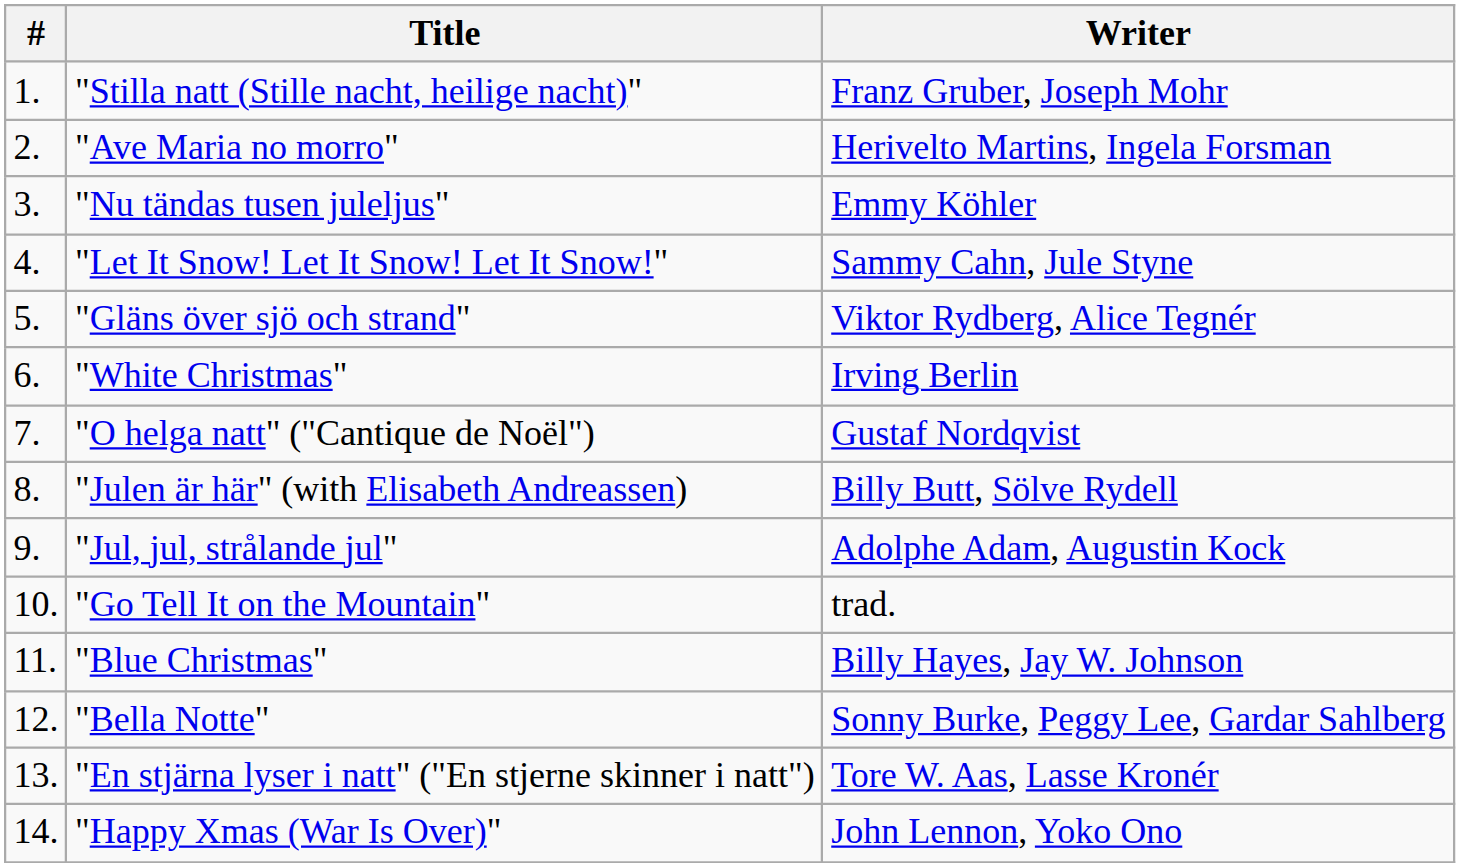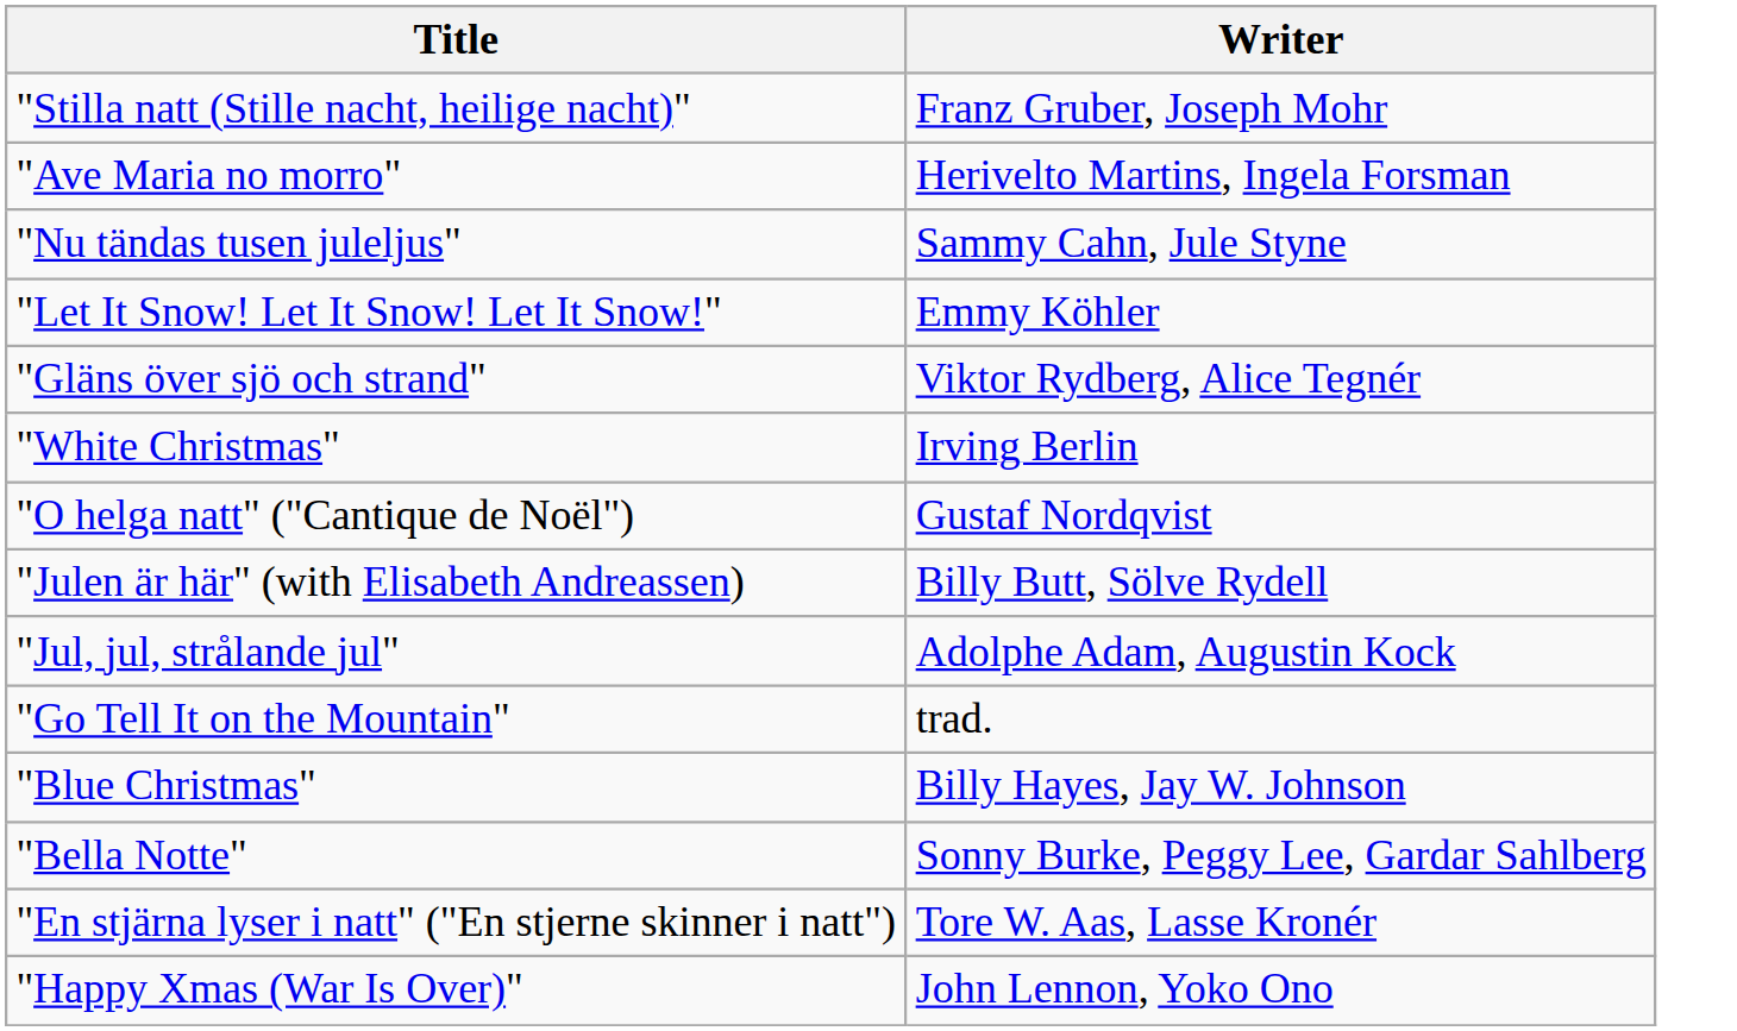- column: # | 1. | 2. | 3. | 4. | 5. | 6. | 7. | 8. | 9. | 10. | 11. | 12. | 13. | 14.
"Nu tändas tusen juleljus" | Writer: Emmy Köhler -> Sammy Cahn, Jule Styne
"Let It Snow! Let It Snow! Let It Snow!" | Writer: Sammy Cahn, Jule Styne -> Emmy Köhler
